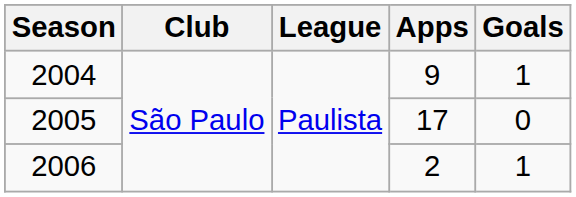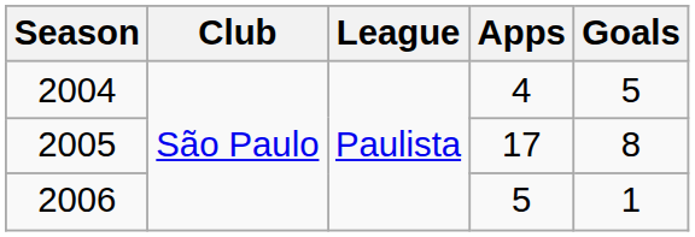2004 | Apps: 9 -> 4
2004 | Goals: 1 -> 5
2005 | Goals: 0 -> 8
2006 | Apps: 2 -> 5
